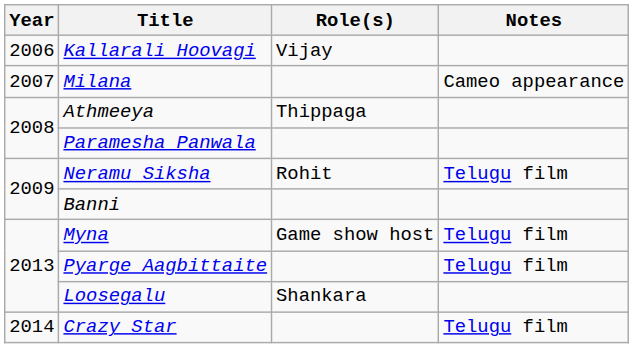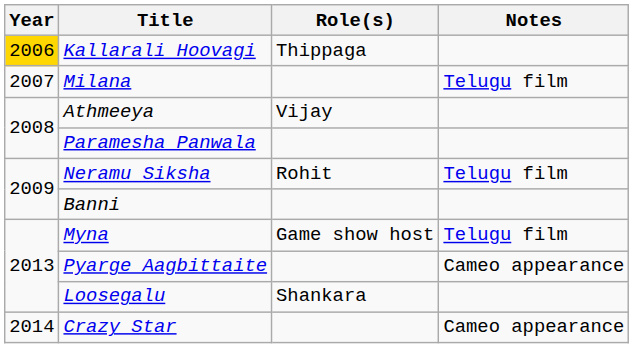Kallarali Hoovagi | Year: no background -> gold background
Kallarali Hoovagi | Role(s): Vijay -> Thippaga
Milana | Notes: Cameo appearance -> Telugu film
Athmeeya | Role(s): Thippaga -> Vijay
Pyarge Aagbittaite | Notes: Telugu film -> Cameo appearance
Crazy Star | Notes: Telugu film -> Cameo appearance
